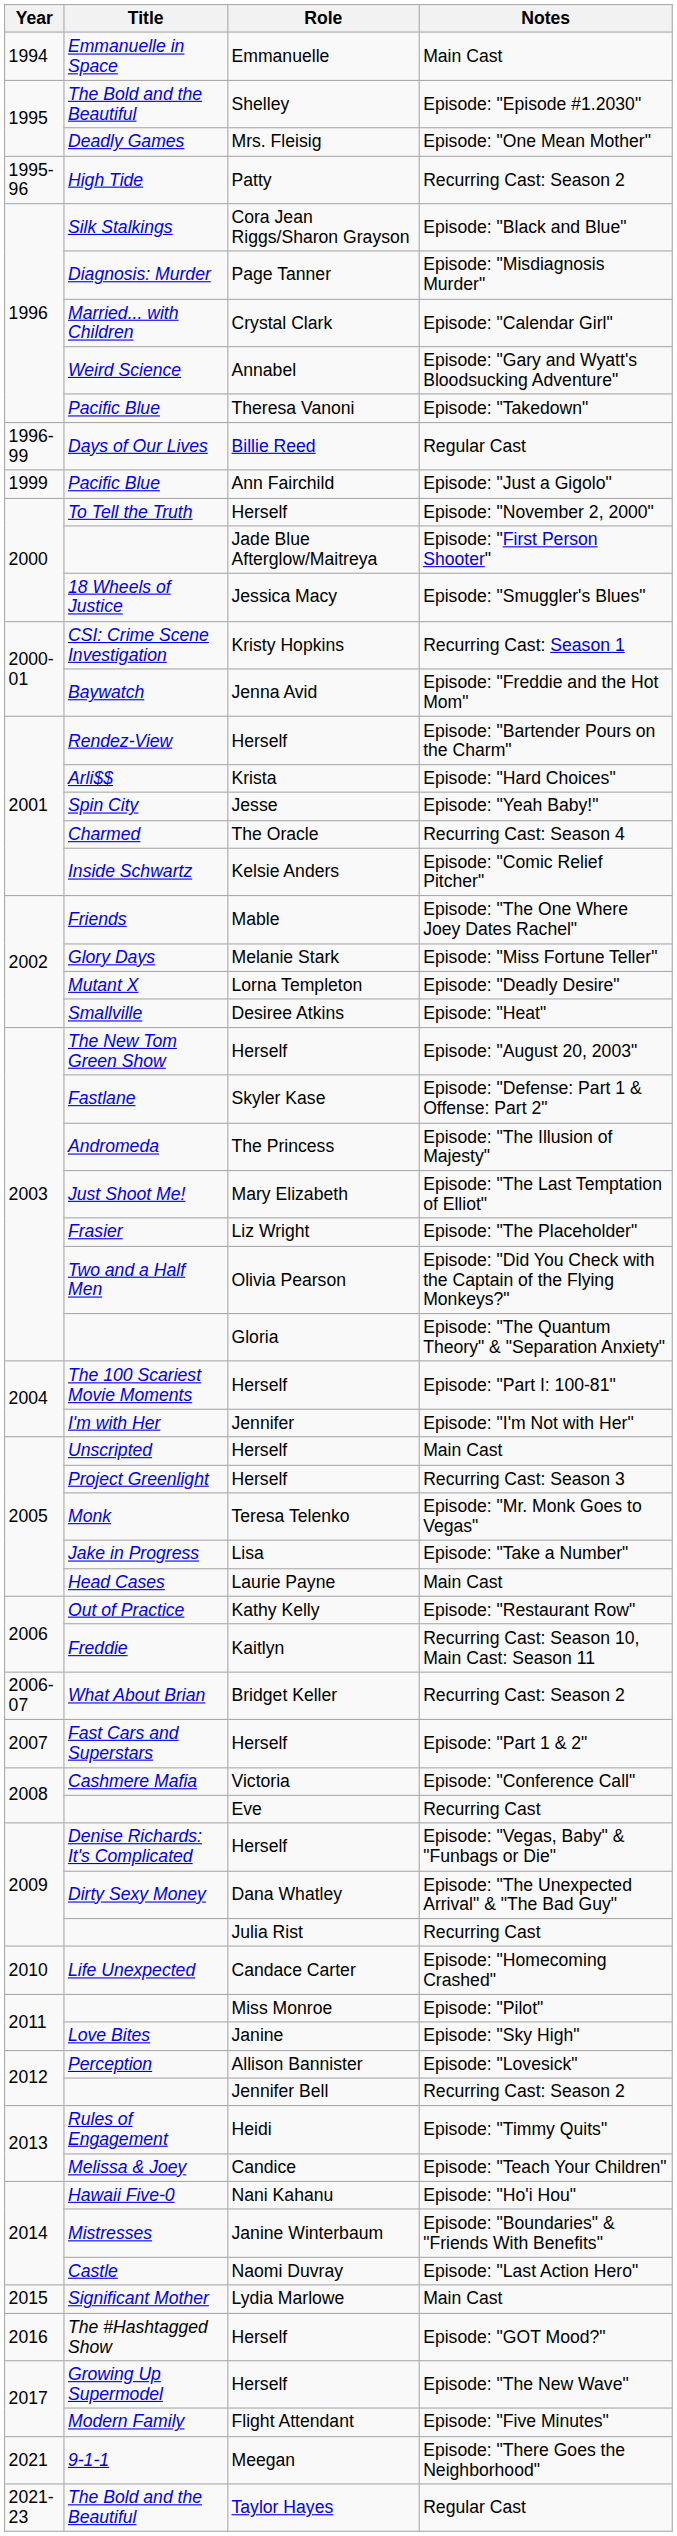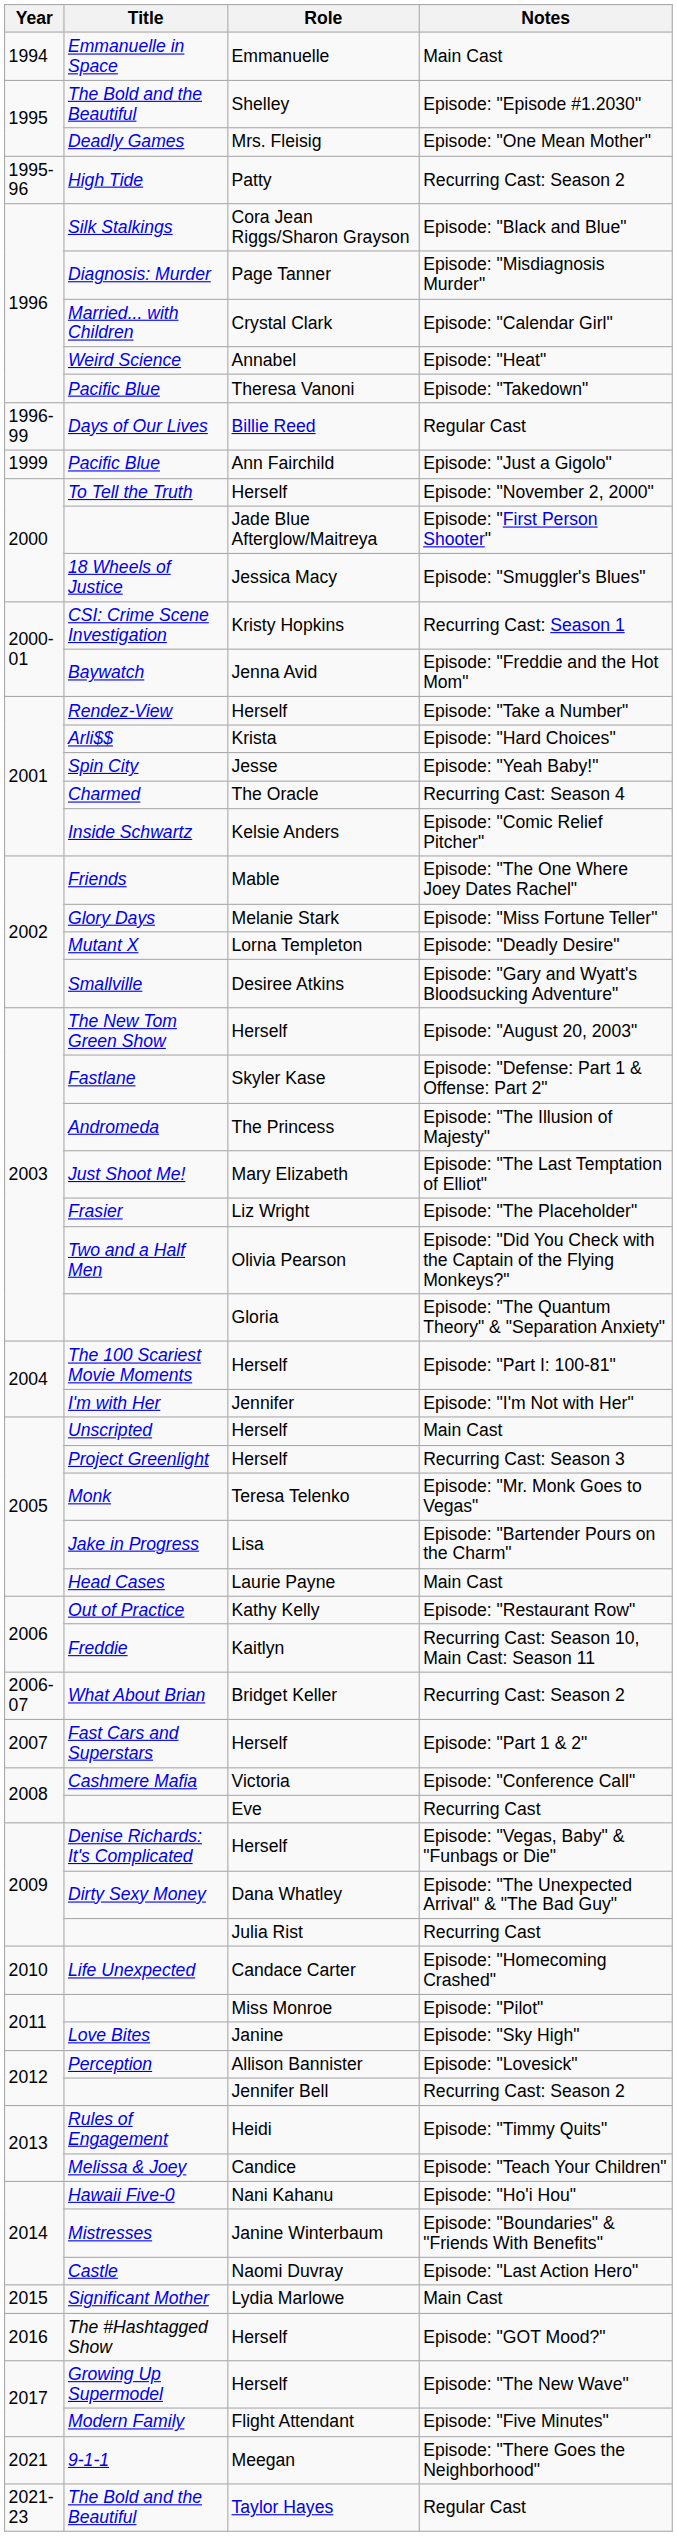Weird Science | Notes: Episode: "Gary and Wyatt's Bloodsucking Adventure" -> Episode: "Heat"
Rendez-View | Notes: Episode: "Bartender Pours on the Charm" -> Episode: "Take a Number"
Smallville | Notes: Episode: "Heat" -> Episode: "Gary and Wyatt's Bloodsucking Adventure"
Jake in Progress | Notes: Episode: "Take a Number" -> Episode: "Bartender Pours on the Charm"
